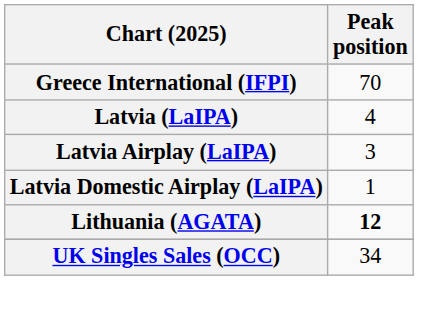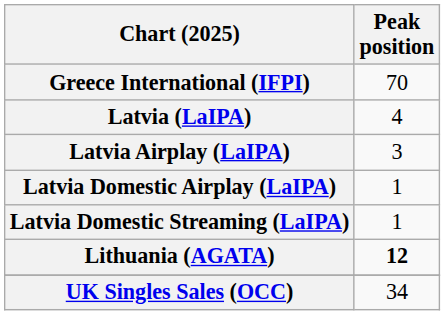+ row: Latvia Domestic Streaming (LaIPA) | 1
